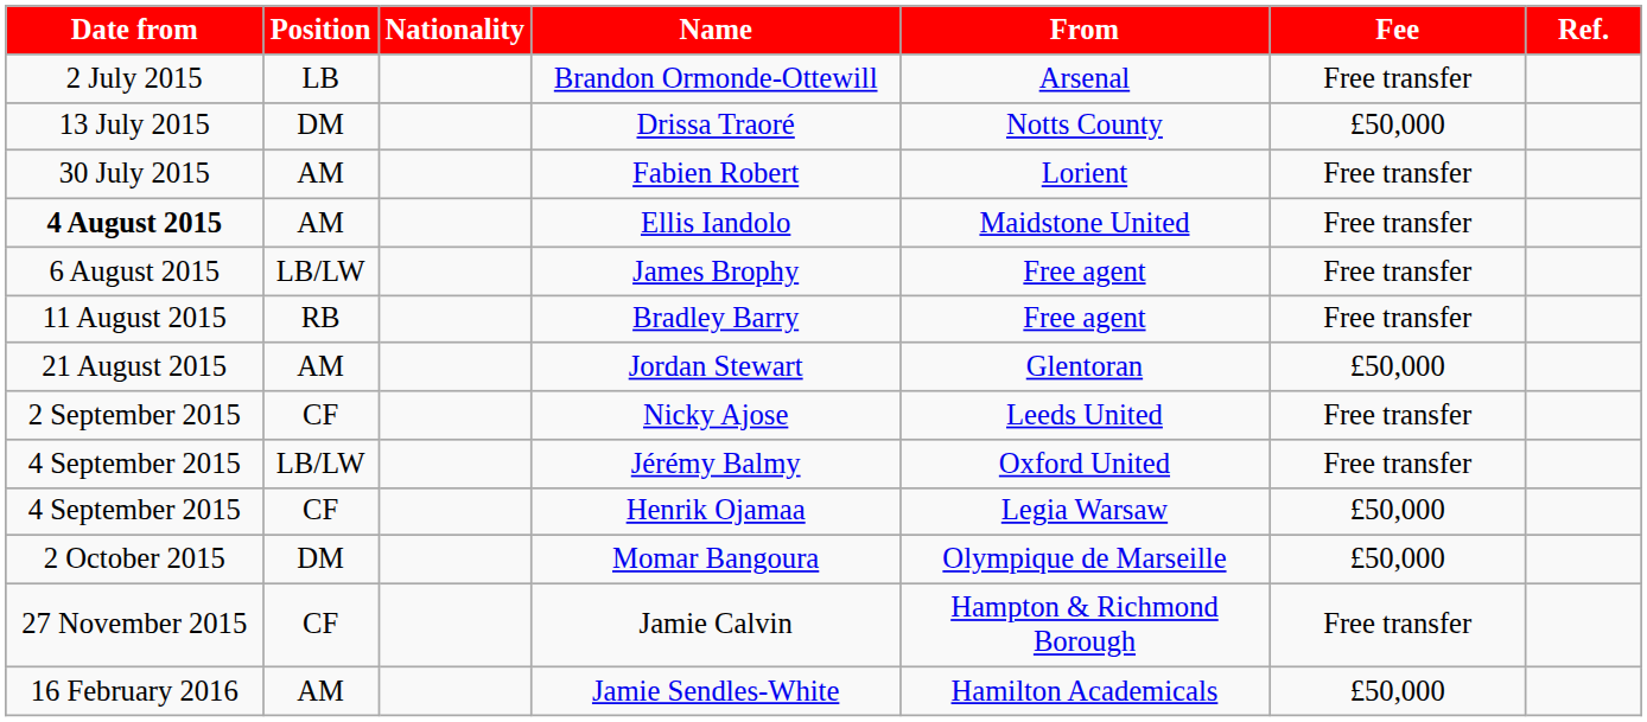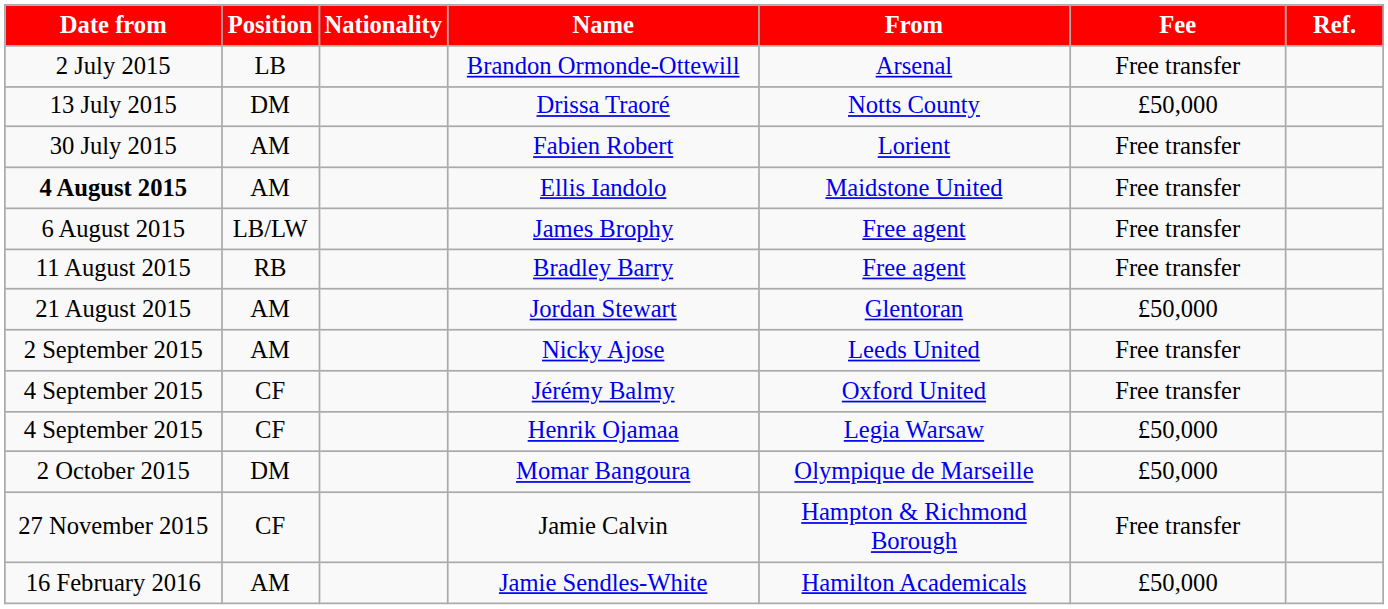Nicky Ajose | Position: CF -> AM
Jérémy Balmy | Position: LB/LW -> CF
